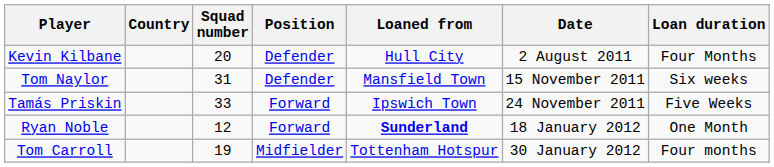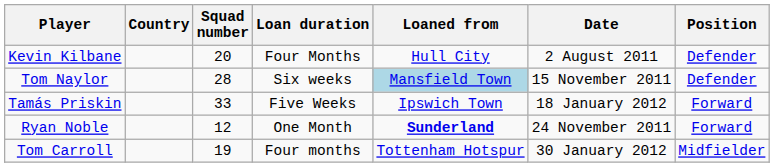columns swapped: Position <-> Loan duration
Tom Naylor | Squad number: 31 -> 28
Tom Naylor | Loaned from: no background -> lightblue background
Tamás Priskin | Date: 24 November 2011 -> 18 January 2012
Ryan Noble | Date: 18 January 2012 -> 24 November 2011
